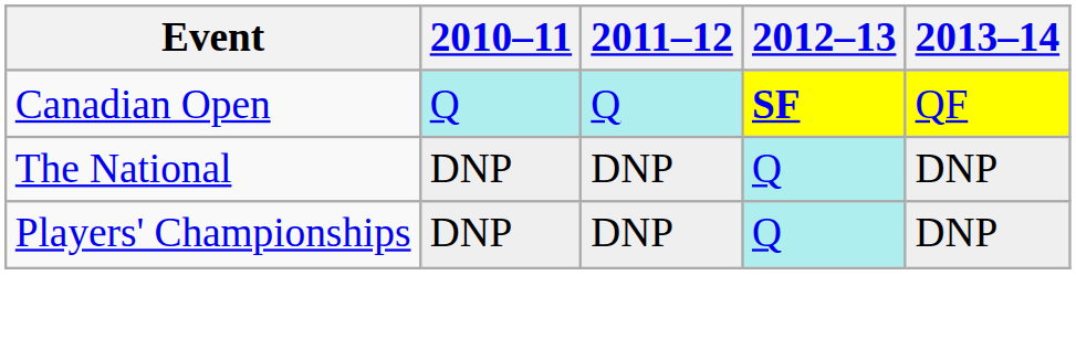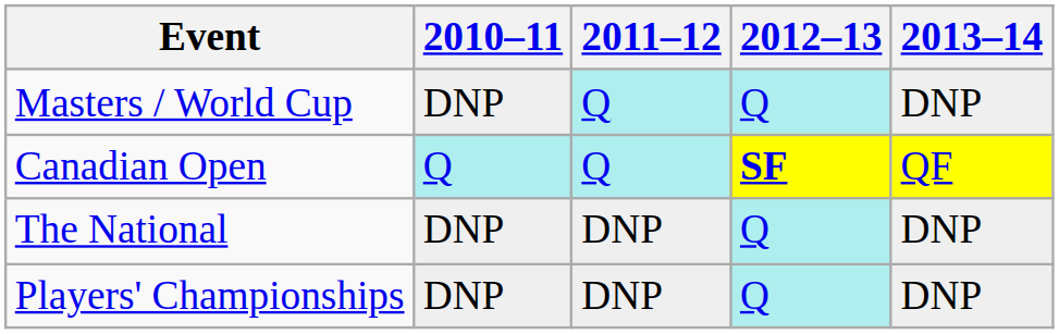+ row: Masters / World Cup | DNP | Q | Q | DNP
